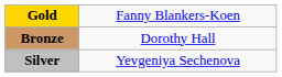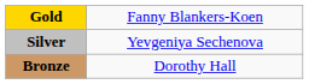rows swapped: Silver <-> Bronze
